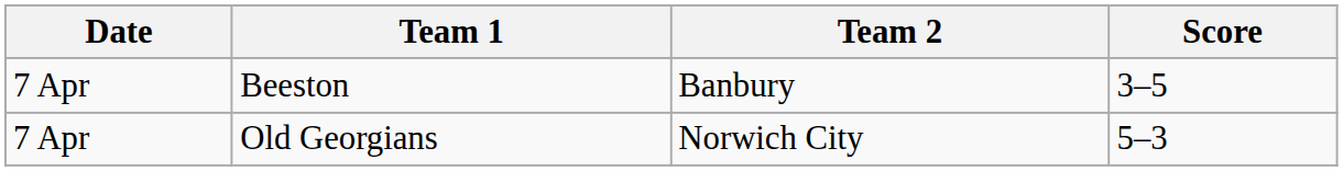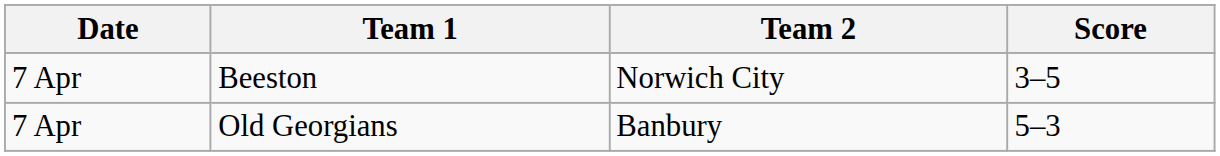Beeston | Team 2: Banbury -> Norwich City
Old Georgians | Team 2: Norwich City -> Banbury
